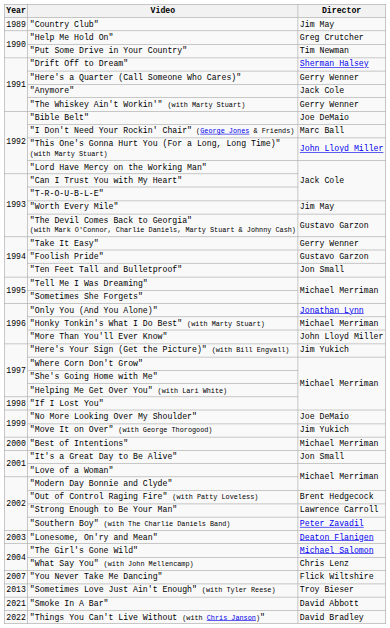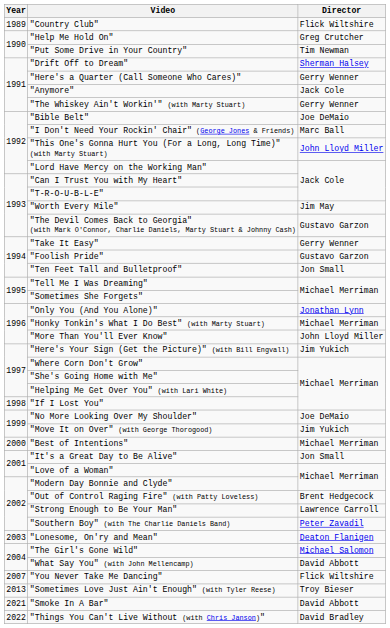"Country Club" | Director: Jim May -> Flick Wiltshire
"What Say You" (with John Mellencamp) | Director: Chris Lenz -> David Abbott
